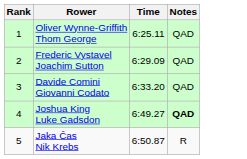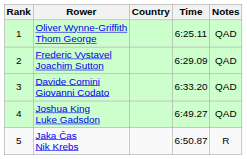+ column: Country
Joshua King Luke Gadsdon | Notes: bold -> normal
